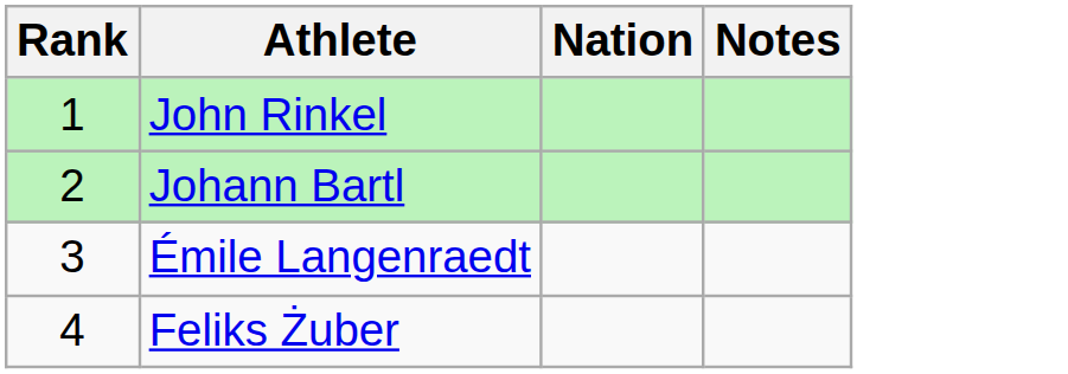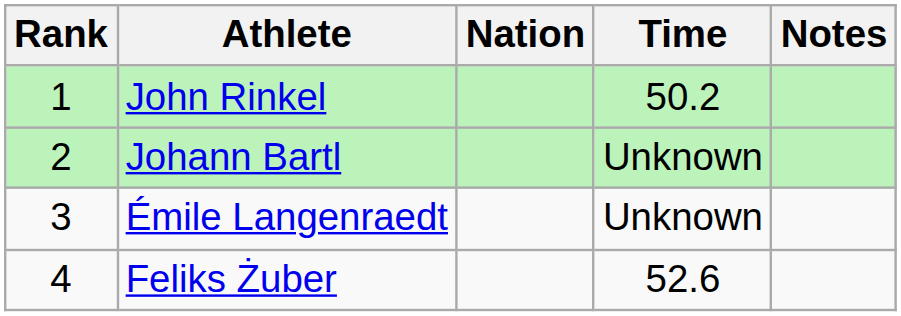+ column: Time | 50.2 | Unknown | Unknown | 52.6
